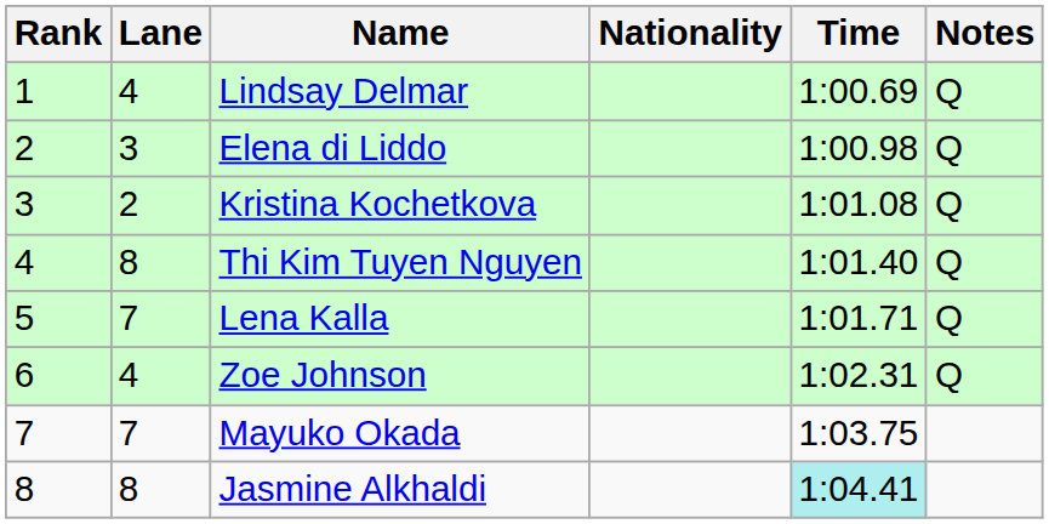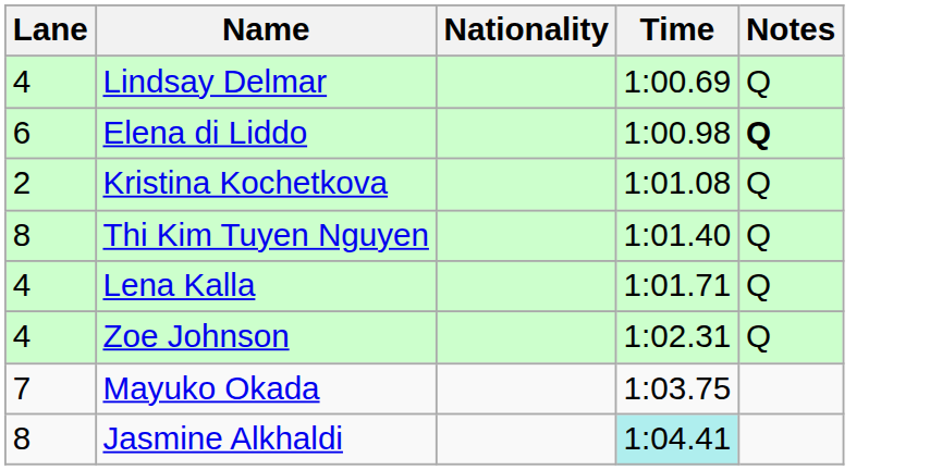- column: Rank | 1 | 2 | 3 | 4 | 5 | 6 | 7 | 8
Elena di Liddo | Lane: 3 -> 6
Elena di Liddo | Notes: normal -> bold
Lena Kalla | Lane: 7 -> 4
